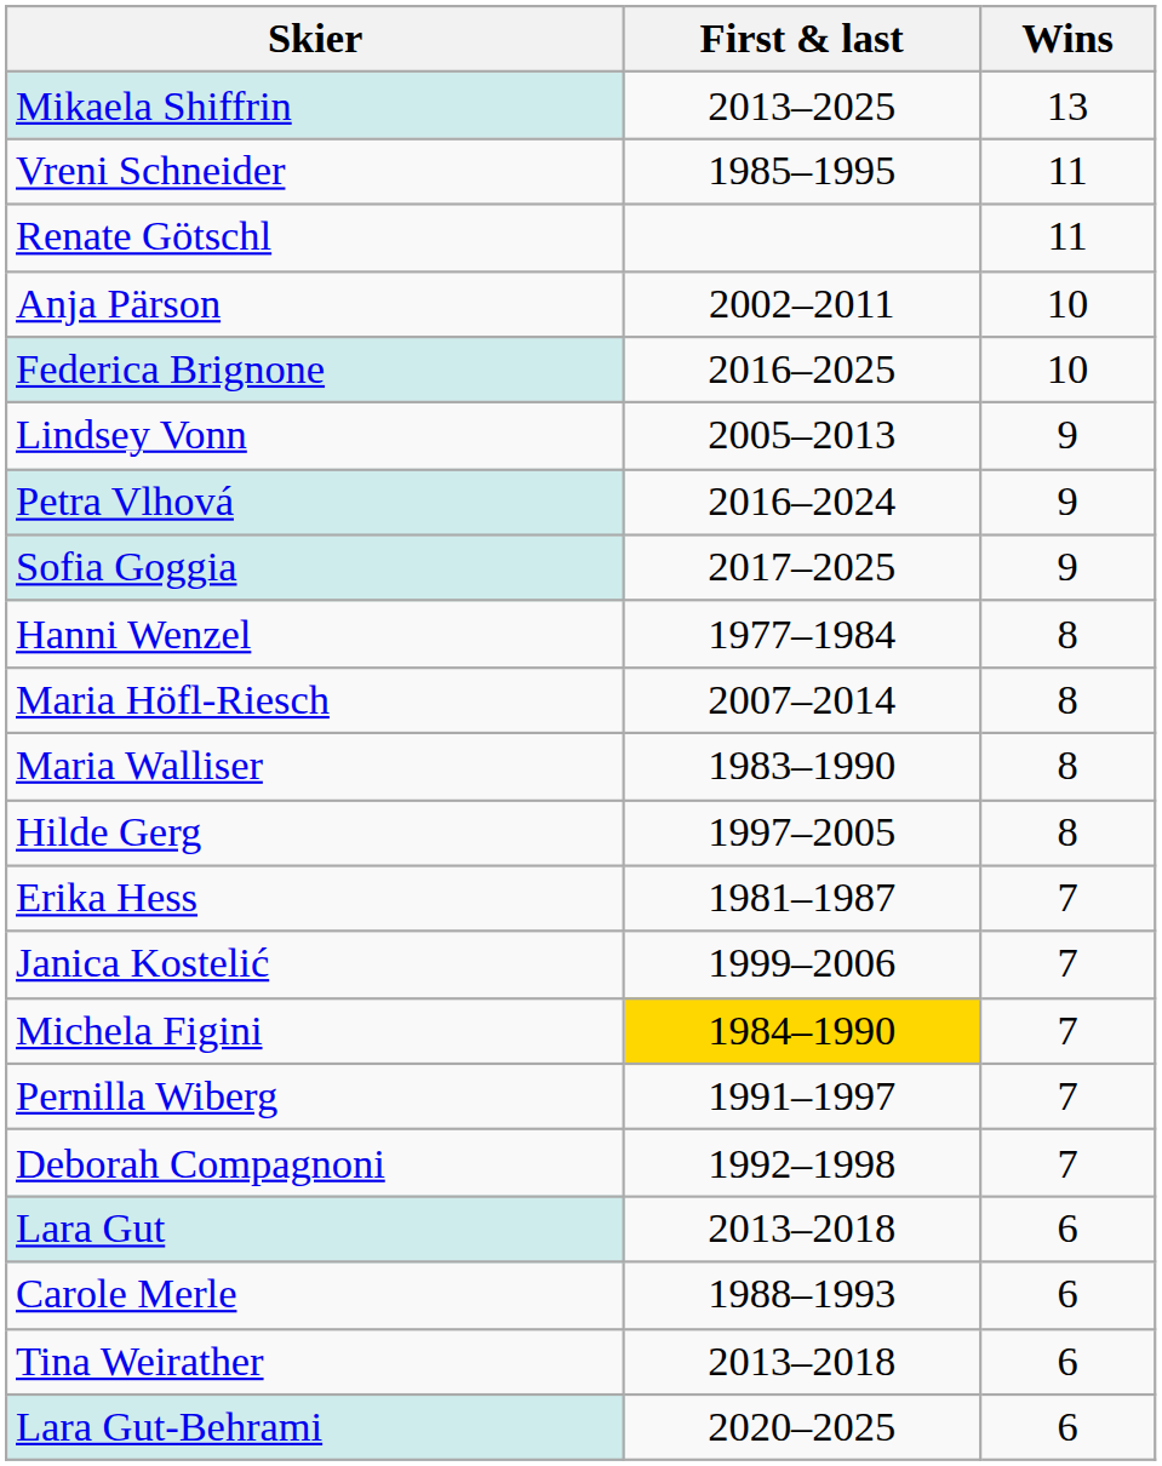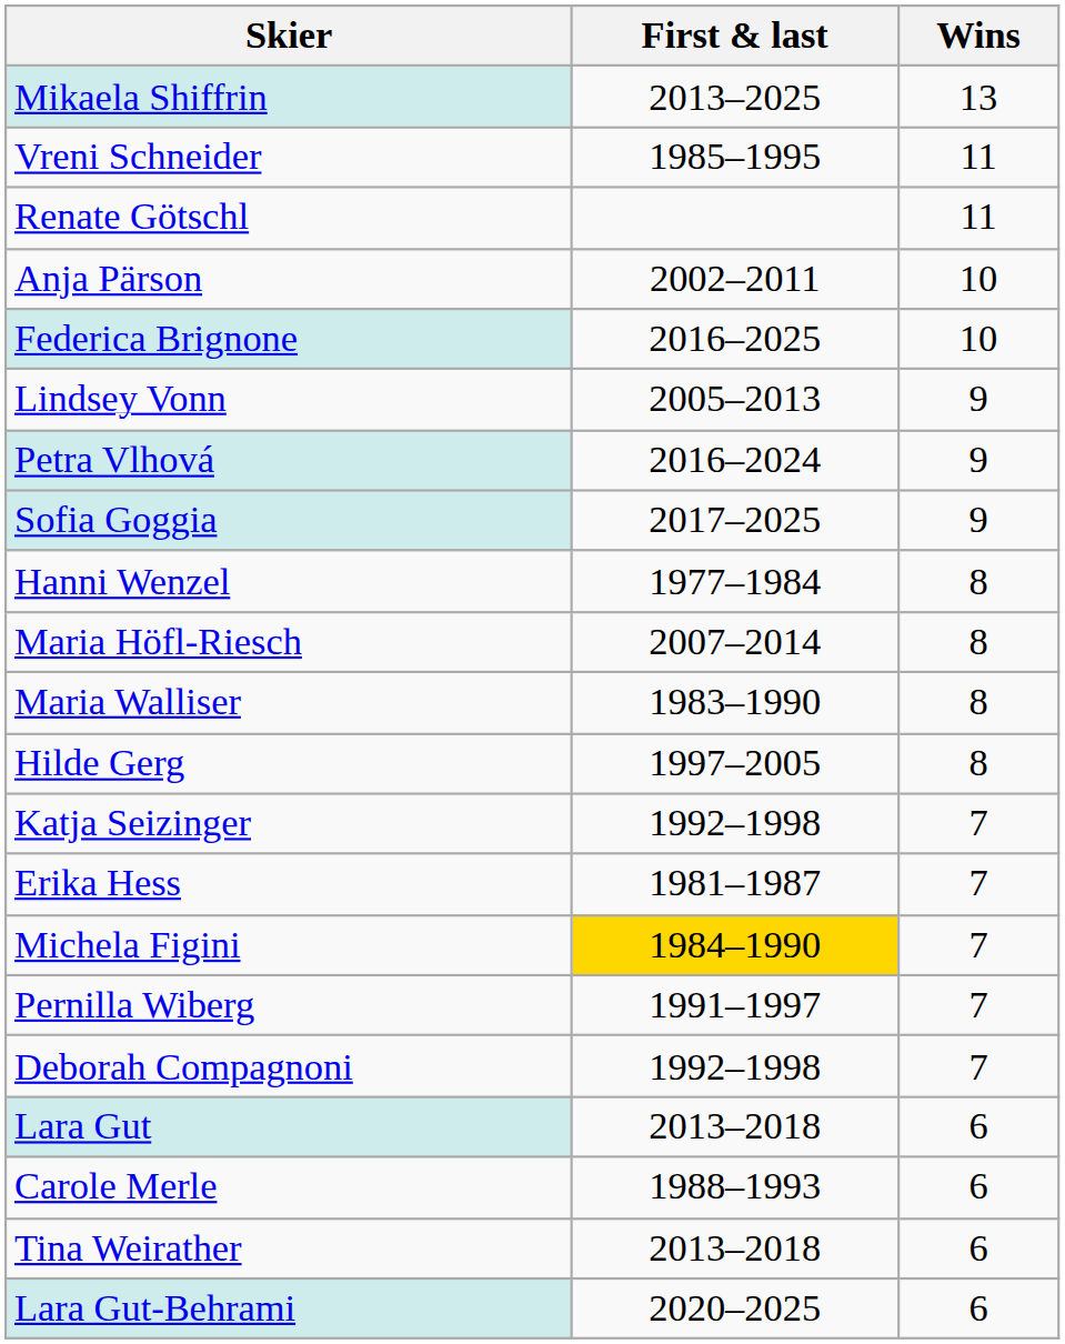+ row: Katja Seizinger | 1992–1998 | 7
- row: Janica Kostelić | 1999–2006 | 7
